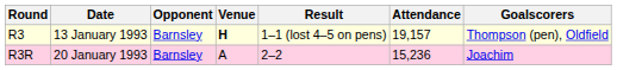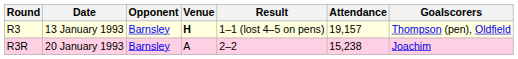R3R | Attendance: 15,236 -> 15,238
